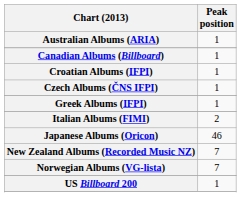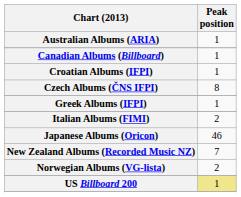Czech Albums (ČNS IFPI) | Peak position: 1 -> 8
Norwegian Albums (VG-lista) | Peak position: 7 -> 2
US Billboard 200 | Peak position: no background -> khaki background
